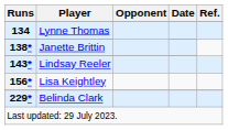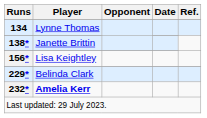- row: 143* | Lindsay Reeler
+ row: 232* | Amelia Kerr
